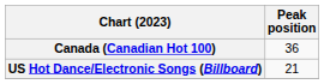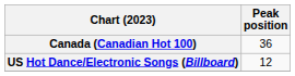US Hot Dance/Electronic Songs (Billboard) | Peak position: 21 -> 12
